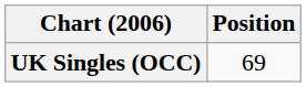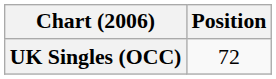UK Singles (OCC) | Position: 69 -> 72
